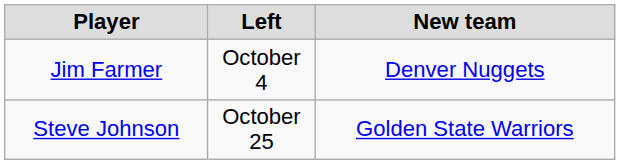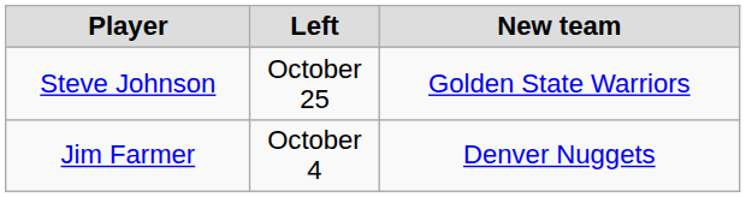rows swapped: Jim Farmer <-> Steve Johnson
